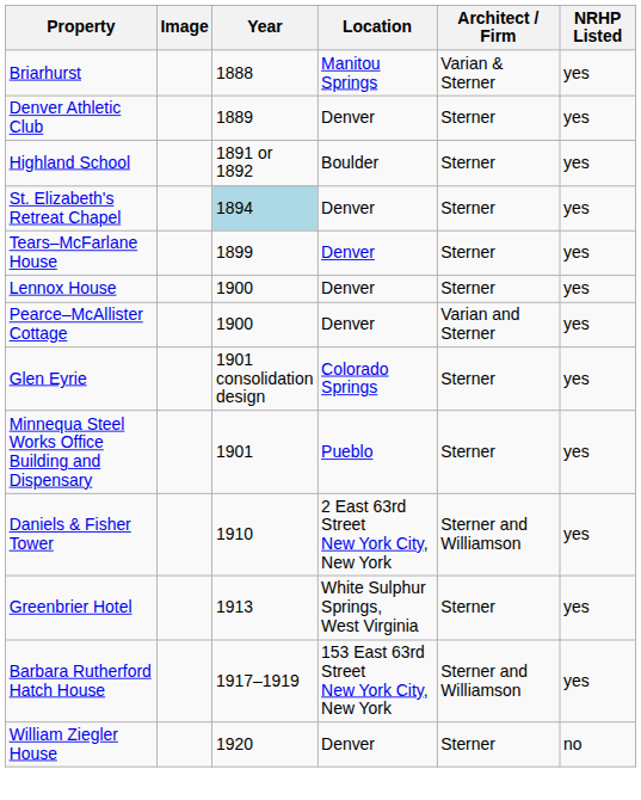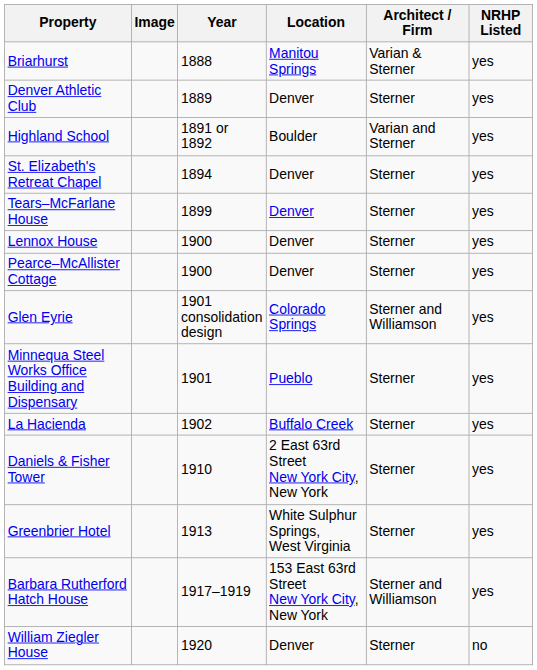Highland School | Architect / Firm: Sterner -> Varian and Sterner
St. Elizabeth's Retreat Chapel | Year: lightblue background -> no background
Pearce–McAllister Cottage | Architect / Firm: Varian and Sterner -> Sterner
Glen Eyrie | Architect / Firm: Sterner -> Sterner and Williamson
+ row: La Hacienda | 1902 | Buffalo Creek | Sterner | yes
Daniels & Fisher Tower | Architect / Firm: Sterner and Williamson -> Sterner
